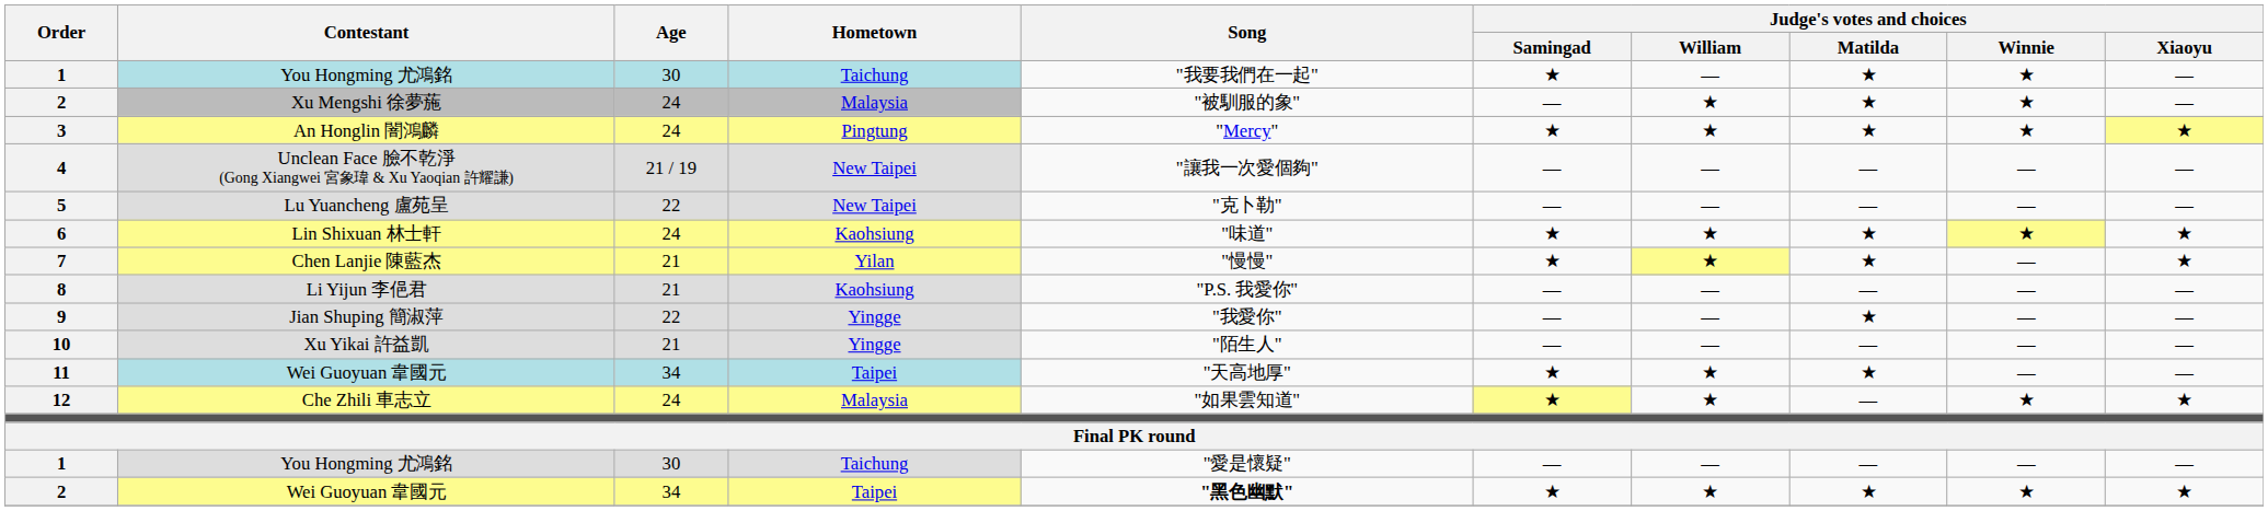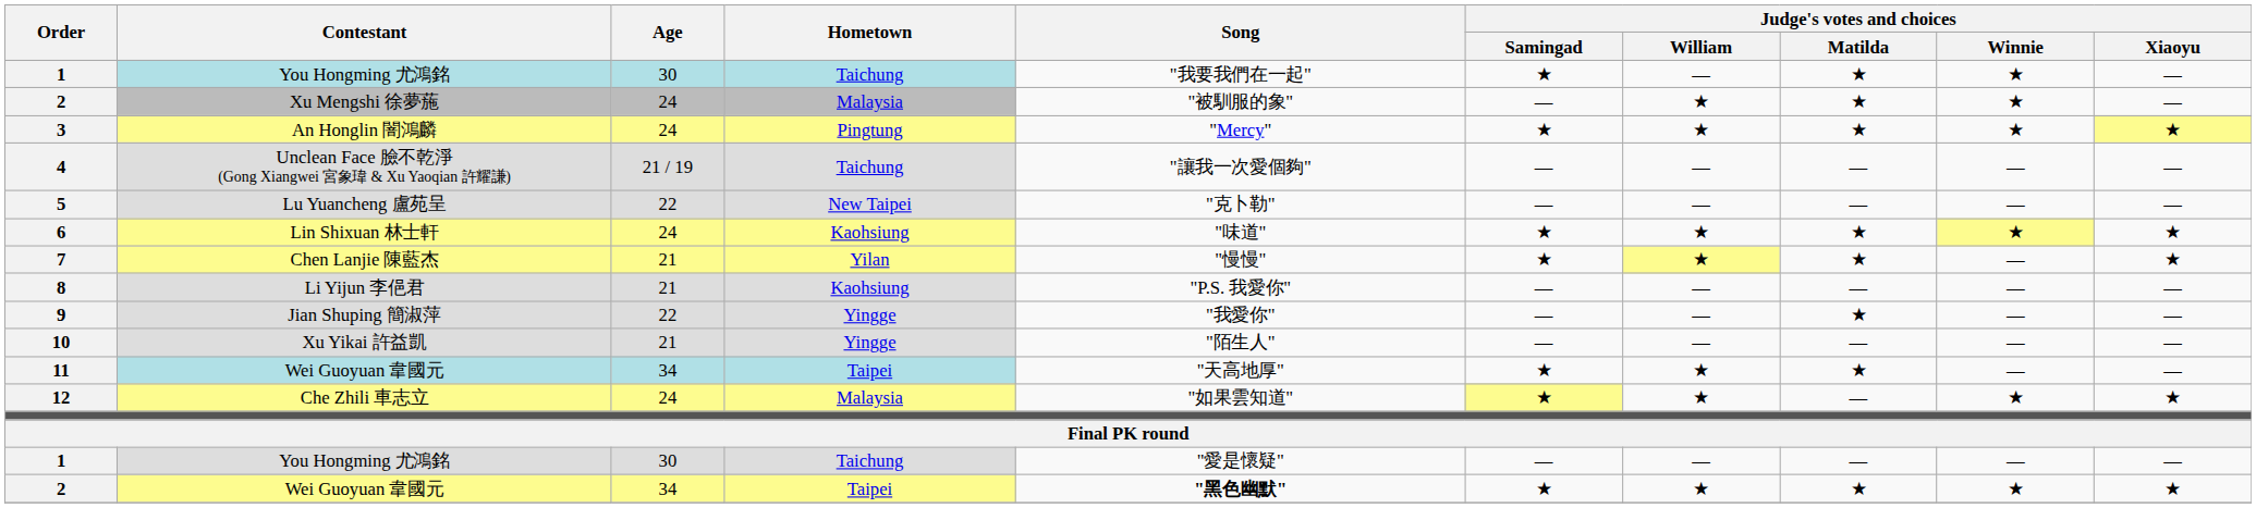4 | Hometown: New Taipei -> Taichung
